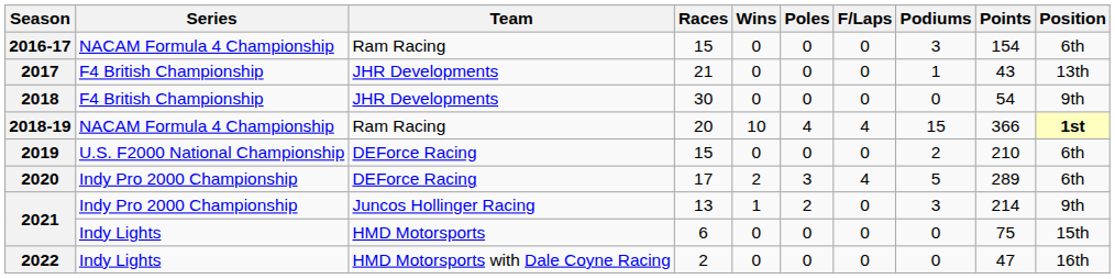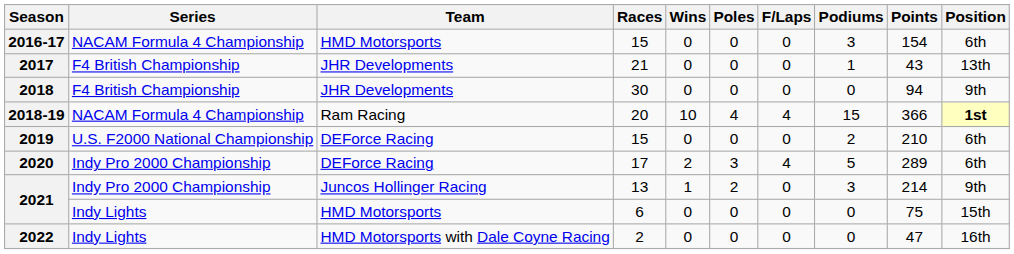2016-17 | Team: Ram Racing -> HMD Motorsports
2018 | Points: 54 -> 94
